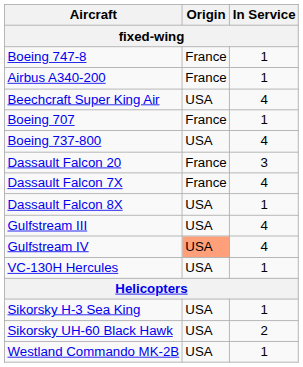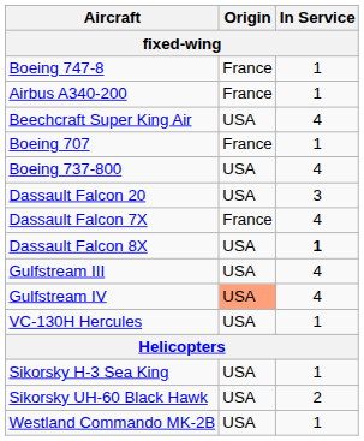Dassault Falcon 20 | Origin: France -> USA
Dassault Falcon 8X | In Service: normal -> bold
